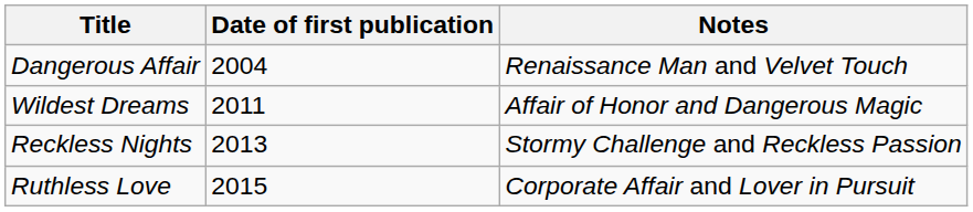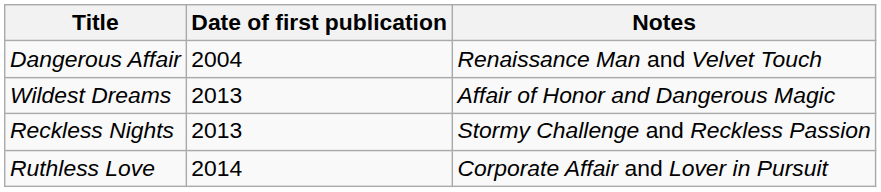Wildest Dreams | Date of first publication: 2011 -> 2013
Ruthless Love | Date of first publication: 2015 -> 2014
